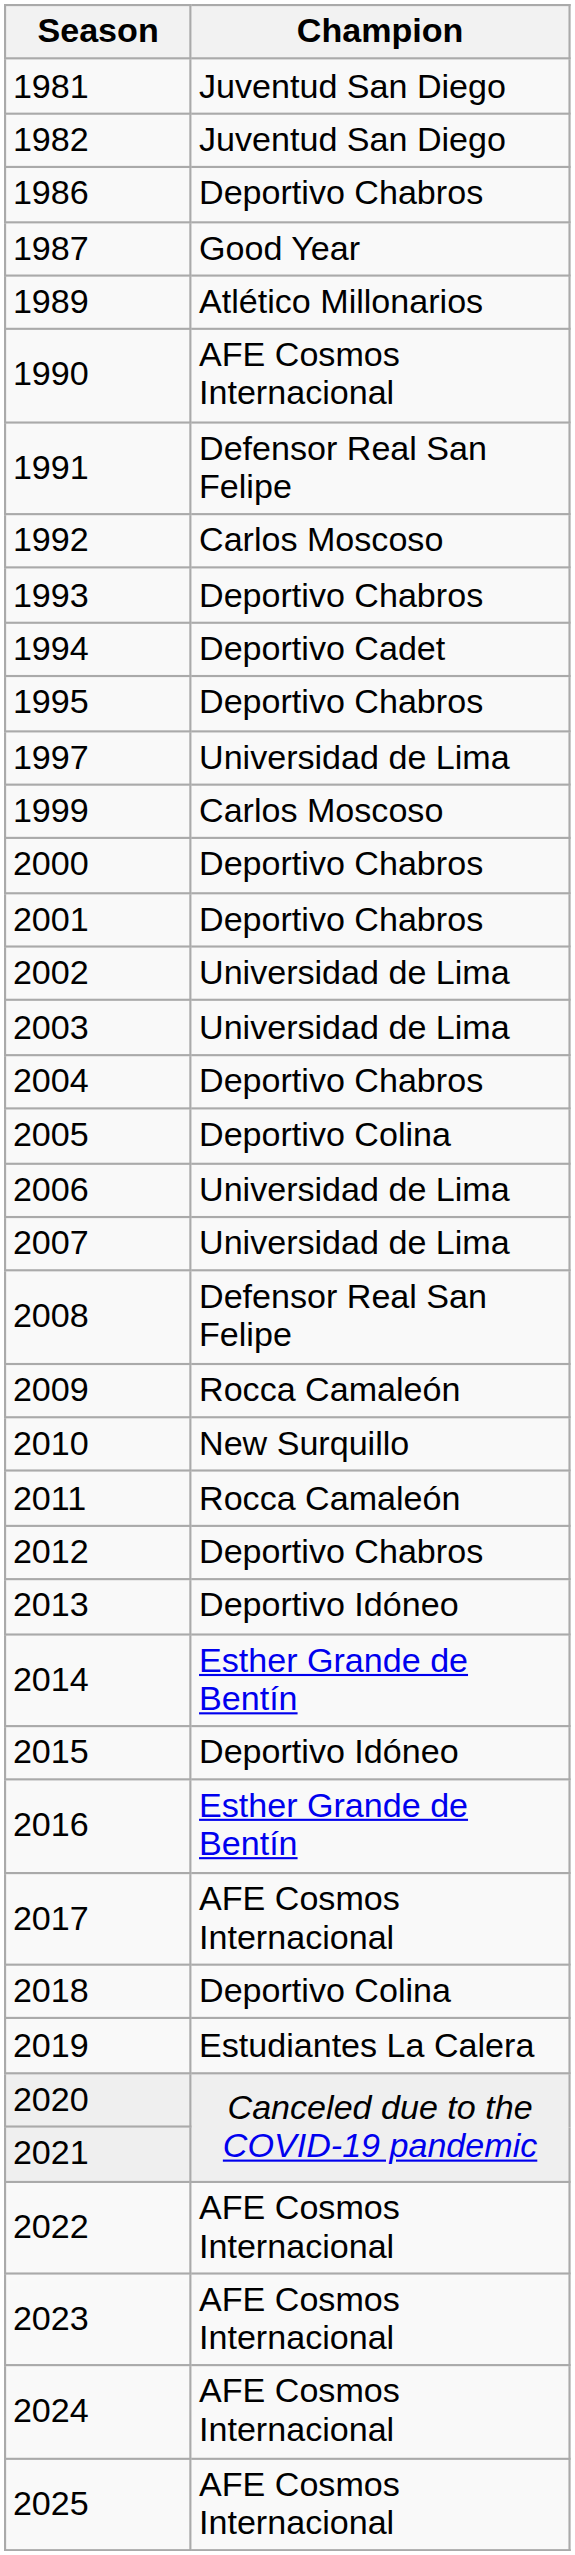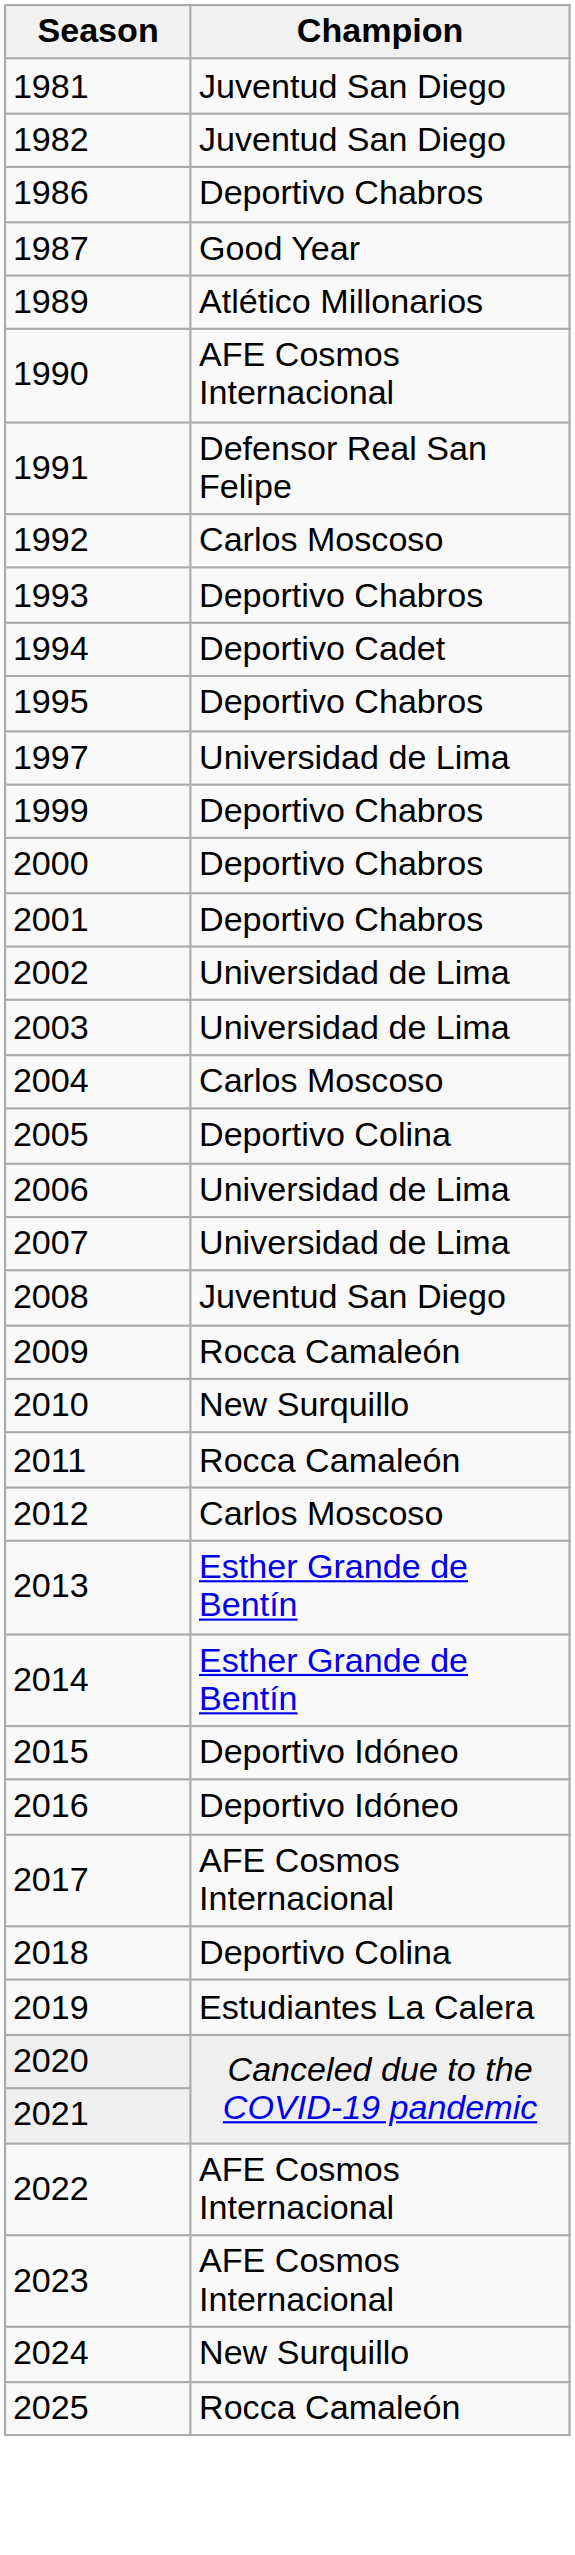1999 | Champion: Carlos Moscoso -> Deportivo Chabros
2004 | Champion: Deportivo Chabros -> Carlos Moscoso
2008 | Champion: Defensor Real San Felipe -> Juventud San Diego
2012 | Champion: Deportivo Chabros -> Carlos Moscoso
2013 | Champion: Deportivo Idóneo -> Esther Grande de Bentín
2016 | Champion: Esther Grande de Bentín -> Deportivo Idóneo
2024 | Champion: AFE Cosmos Internacional -> New Surquillo
2025 | Champion: AFE Cosmos Internacional -> Rocca Camaleón
